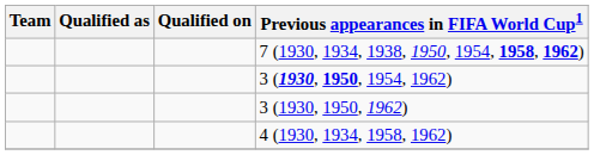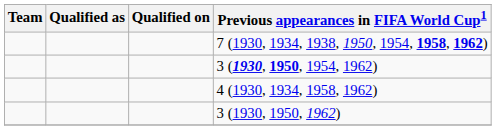rows swapped: 3 (1930, 1950, 1962) <-> 4 (1930, 1934, 1958, 1962)
